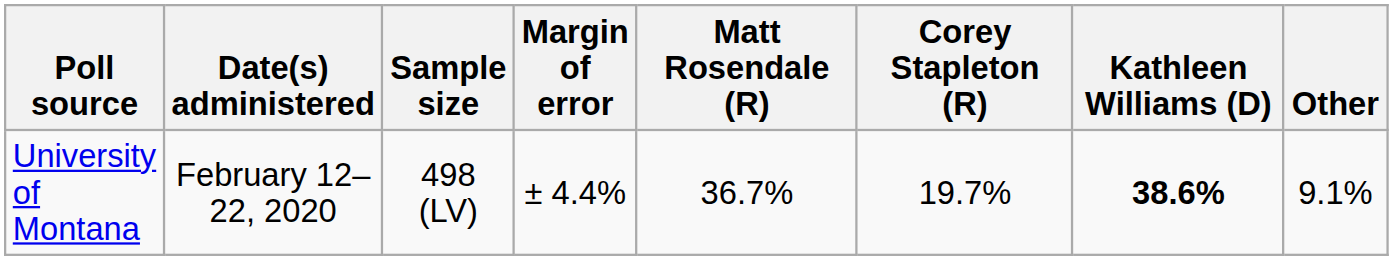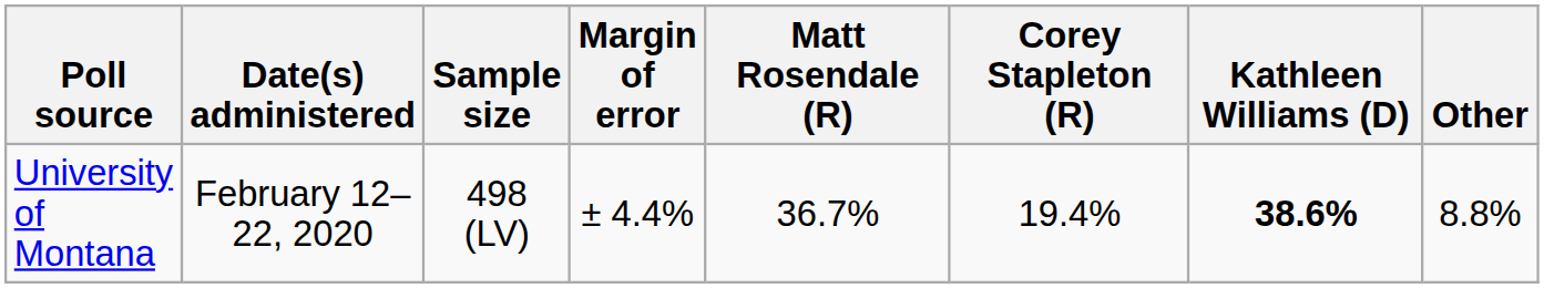University of Montana | Corey Stapleton (R): 19.7% -> 19.4%
University of Montana | Other: 9.1% -> 8.8%
